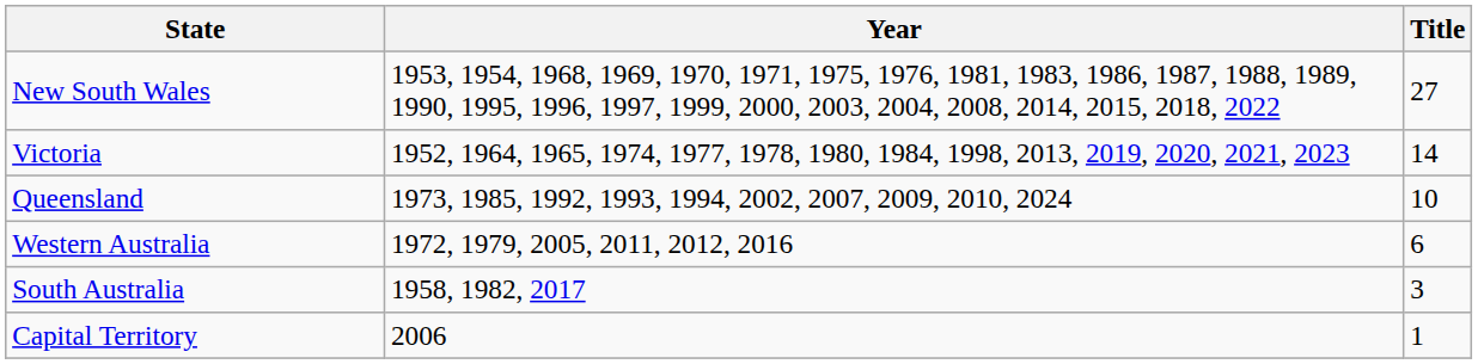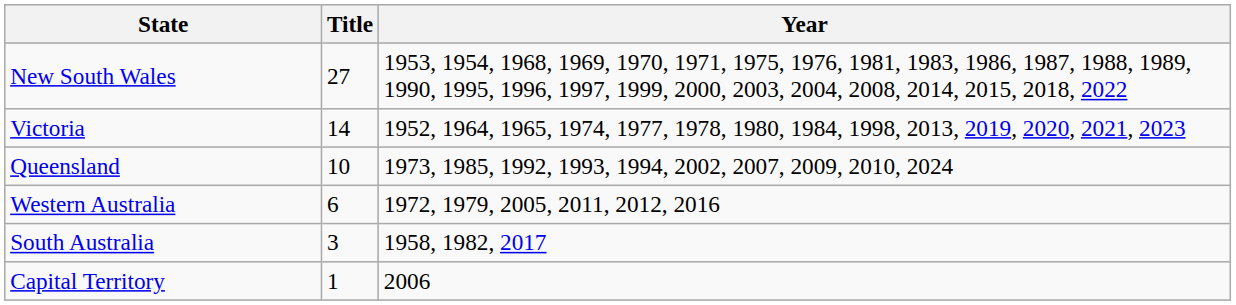columns swapped: Title <-> Year
